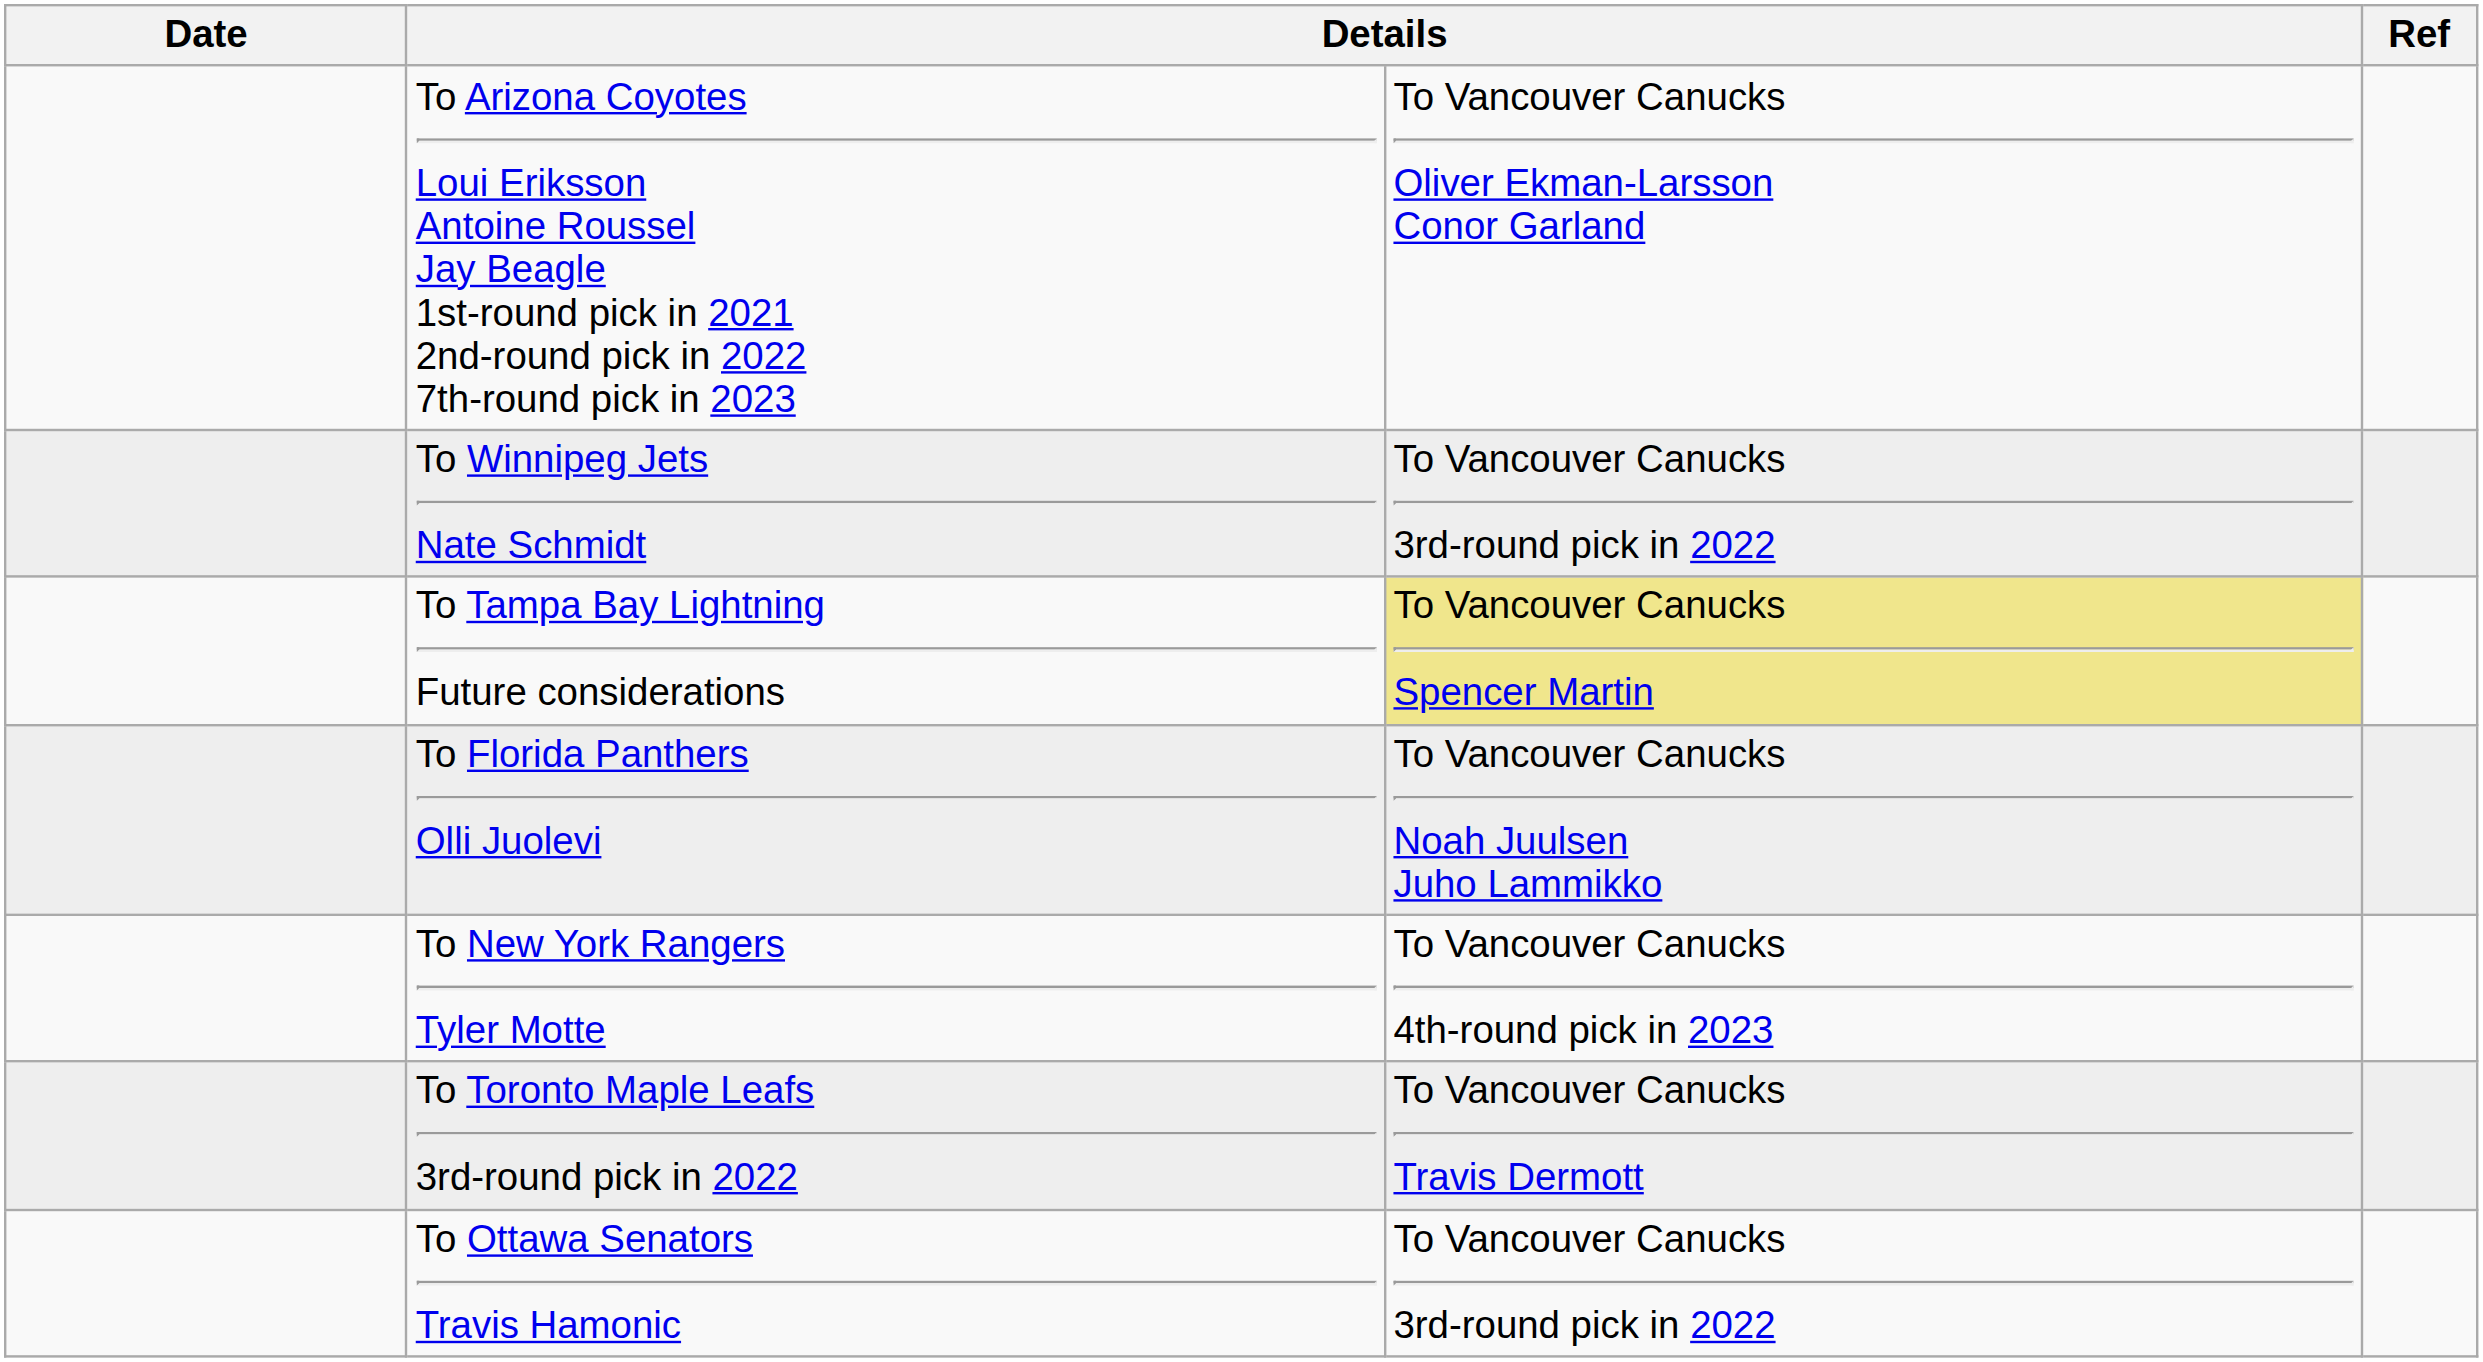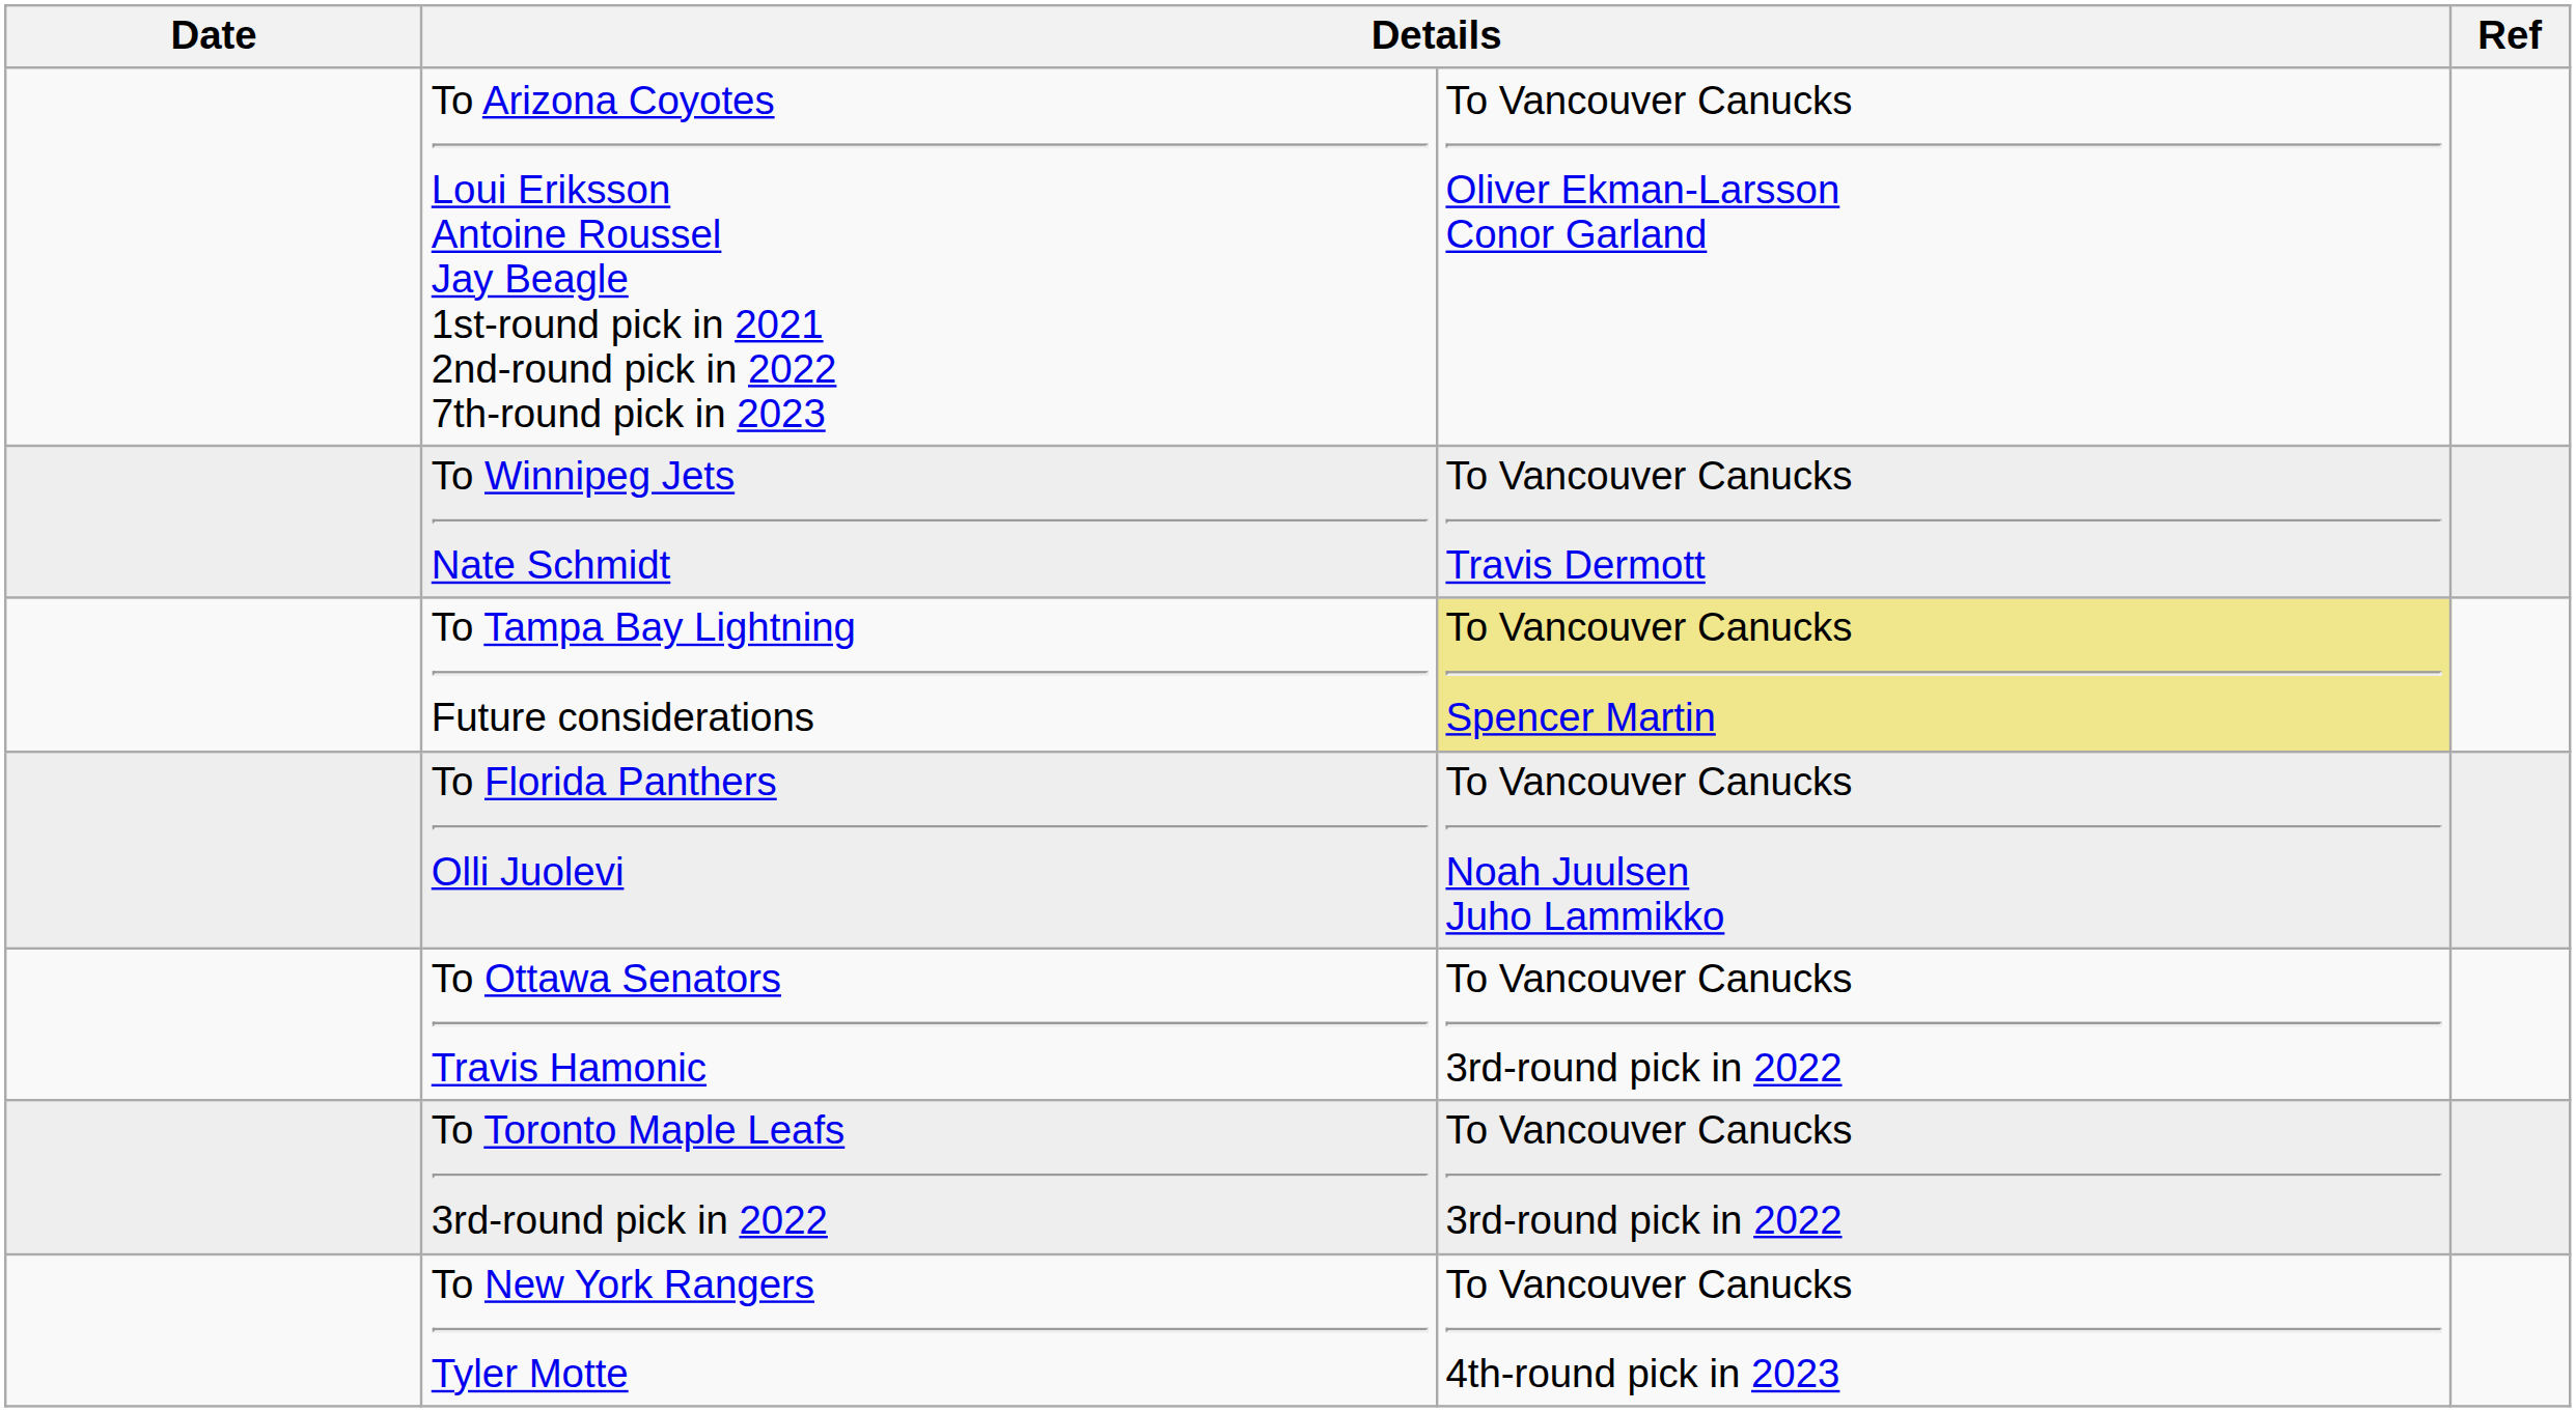To Winnipeg Jets Nate Schmidt | column 3: To Vancouver Canucks 3rd-round pick in 2022 -> To Vancouver Canucks Travis Dermott
rows swapped: To Ottawa Senators Travis Hamonic <-> To New York Rangers Tyler Motte
To Toronto Maple Leafs 3rd-round pick in 2022 | column 3: To Vancouver Canucks Travis Dermott -> To Vancouver Canucks 3rd-round pick in 2022
